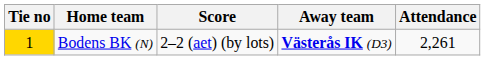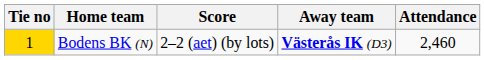Bodens BK (N) | Attendance: 2,261 -> 2,460
